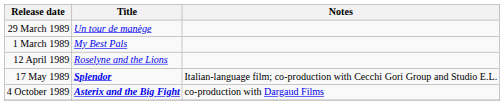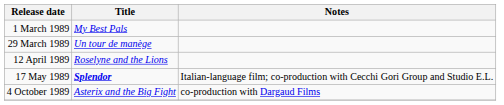rows swapped: 1 March 1989 <-> 29 March 1989
4 October 1989 | Title: bold -> normal
